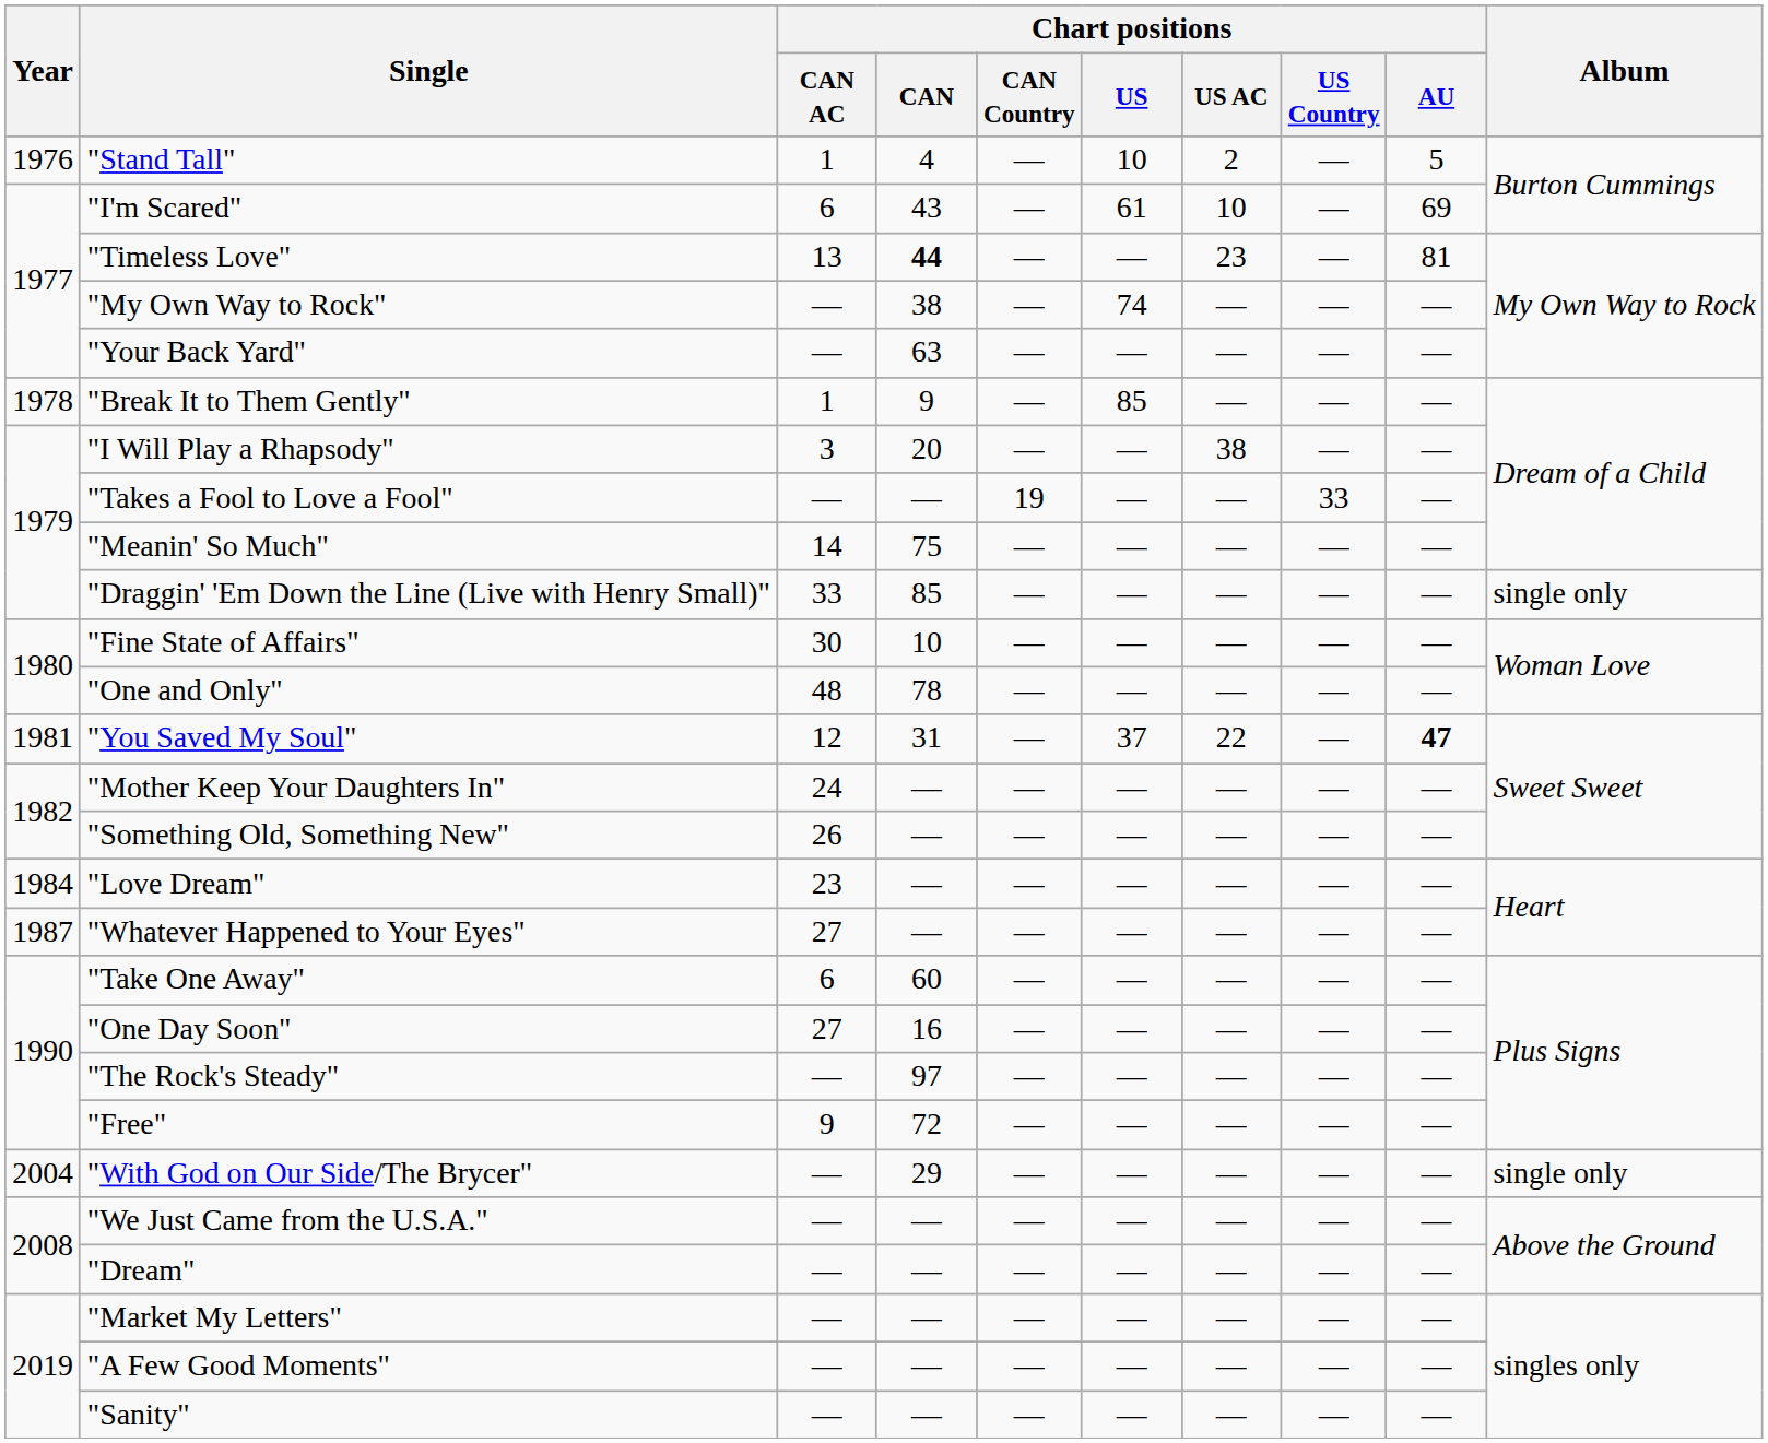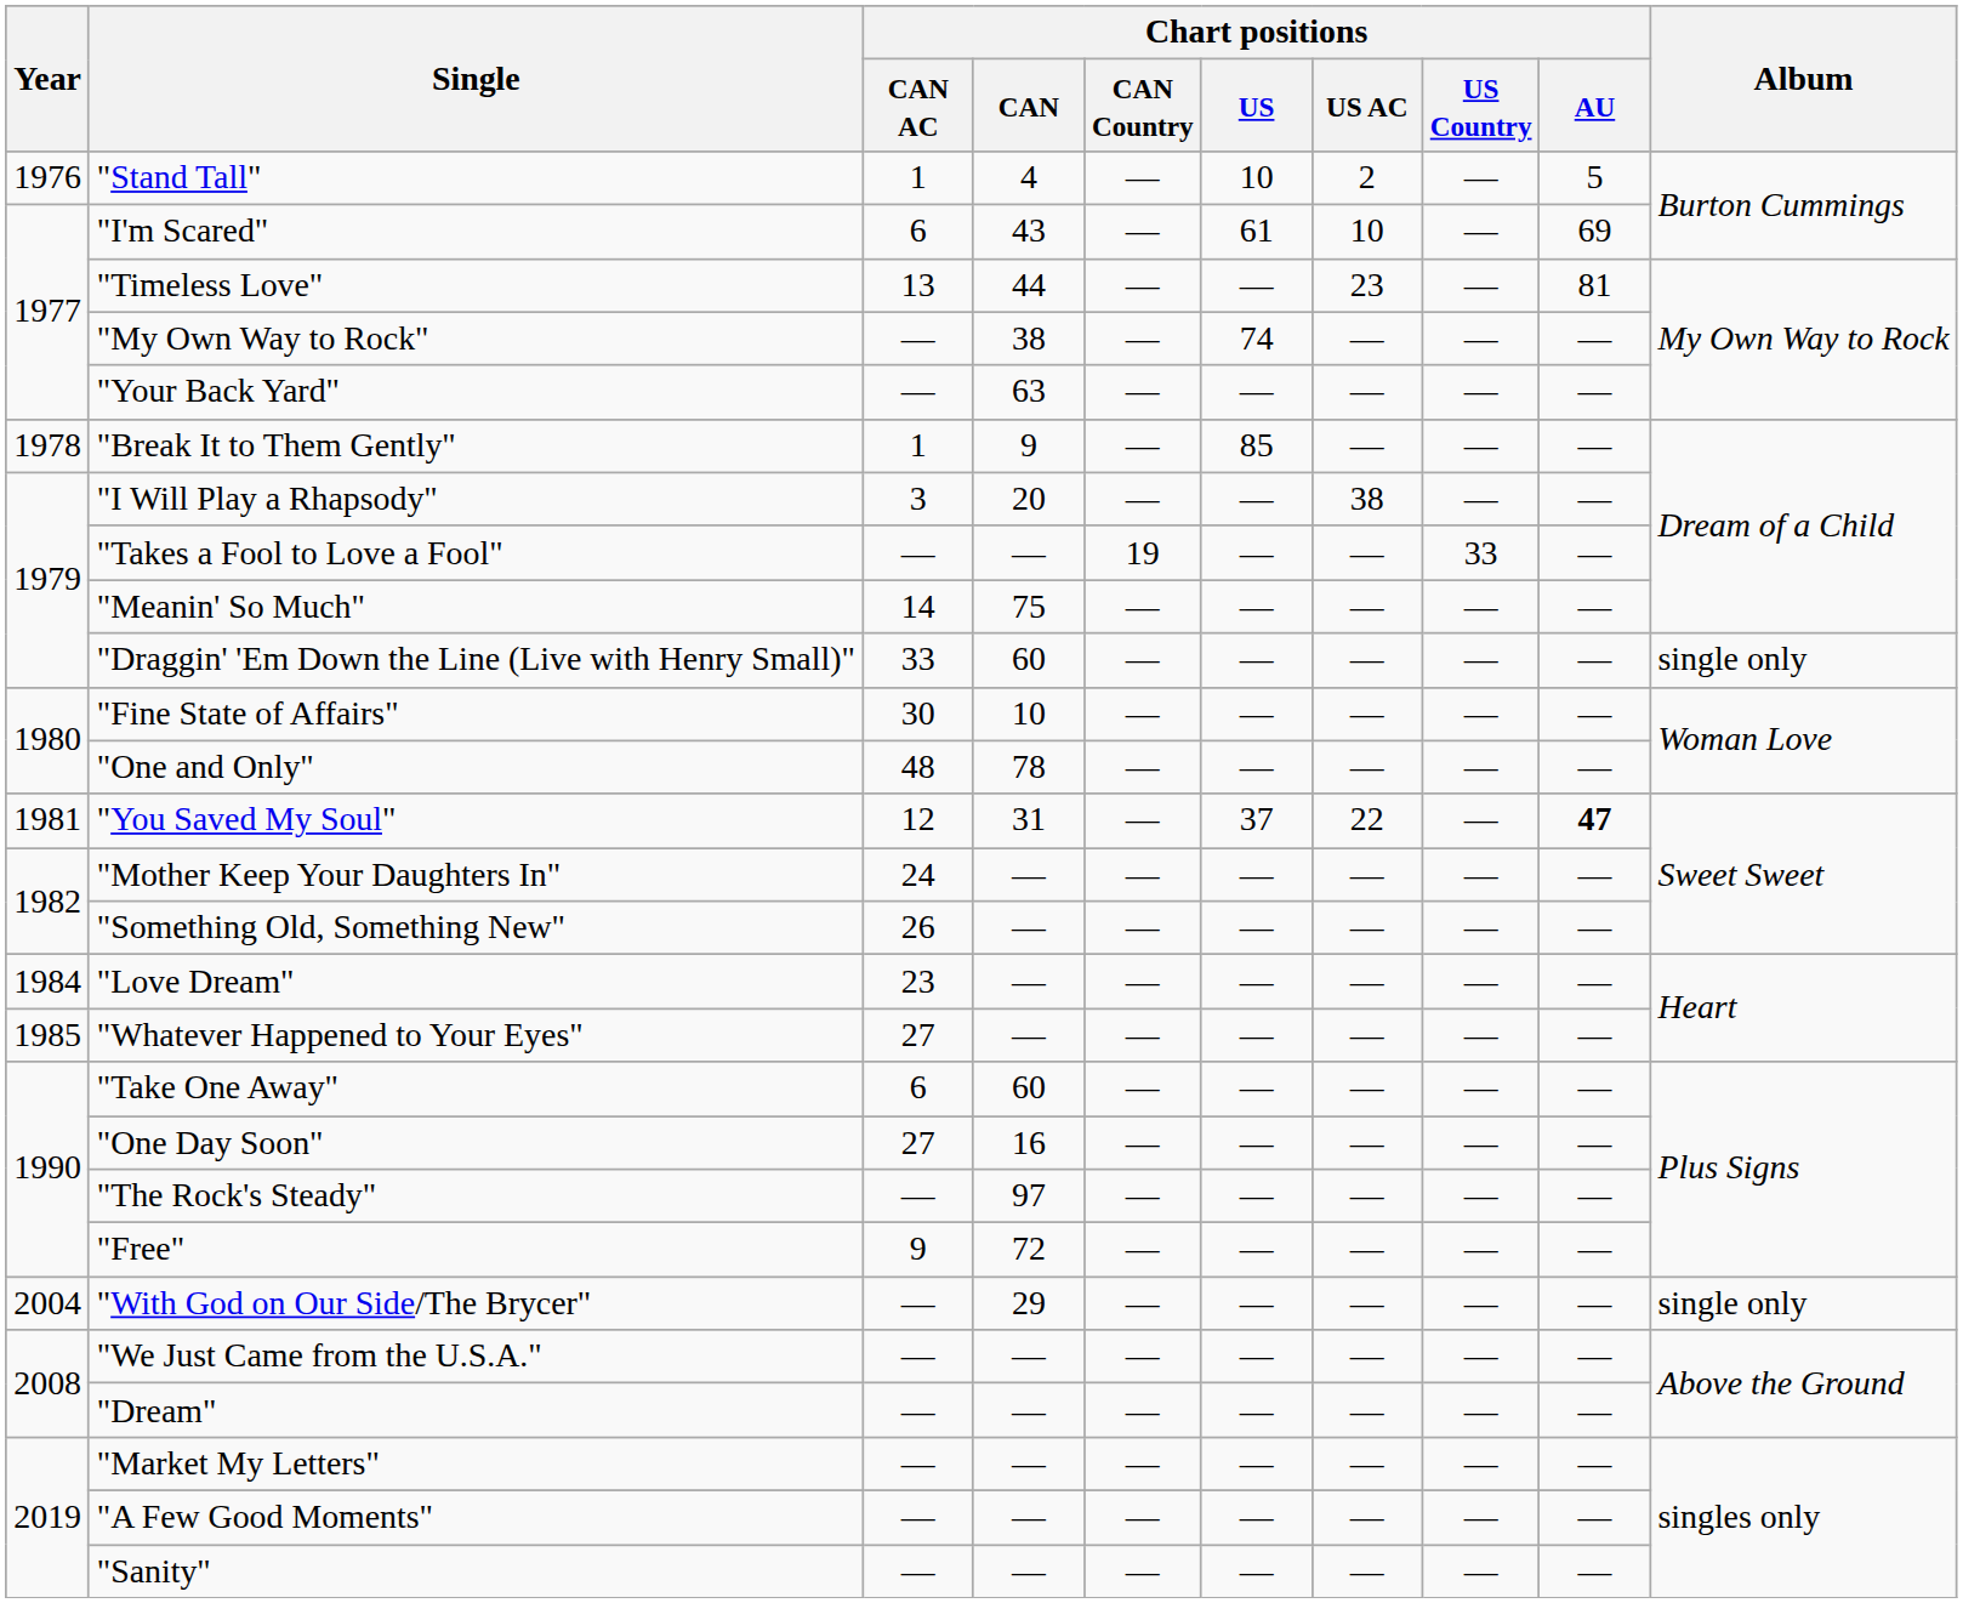"Timeless Love" | Chart positions / CAN: bold -> normal
"Draggin' 'Em Down the Line (Live with Henry Small)" | Chart positions / CAN: 85 -> 60
"Whatever Happened to Your Eyes" | Year: 1987 -> 1985
